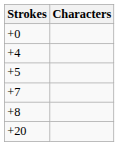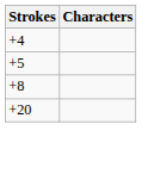- row: +0
- row: +7
